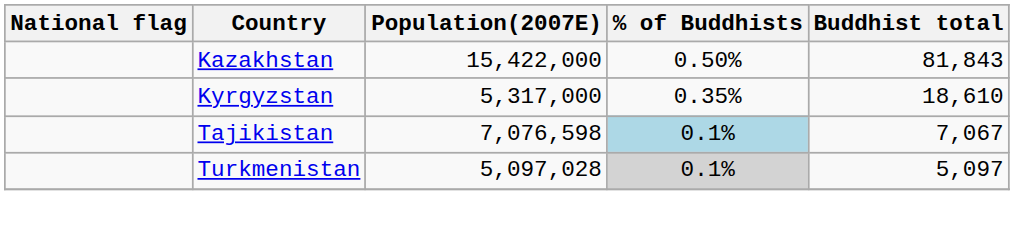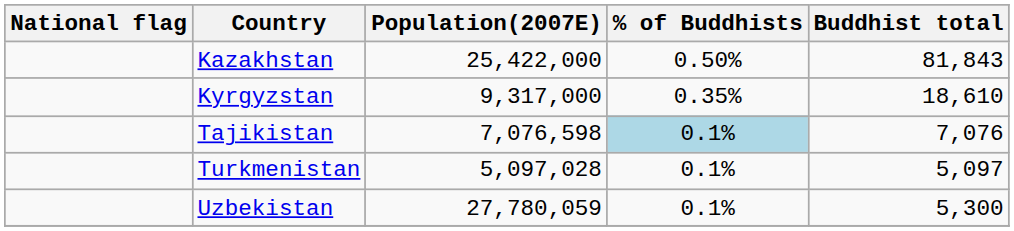Kazakhstan | Population(2007E): 15,422,000 -> 25,422,000
Kyrgyzstan | Population(2007E): 5,317,000 -> 9,317,000
Tajikistan | Buddhist total: 7,067 -> 7,076
Turkmenistan | % of Buddhists: lightgrey background -> no background
+ row: Uzbekistan | 27,780,059 | 0.1% | 5,300
